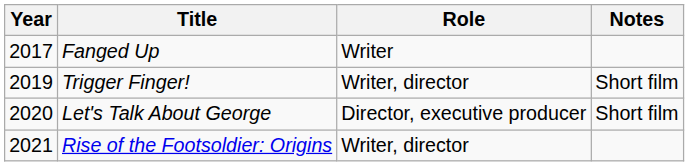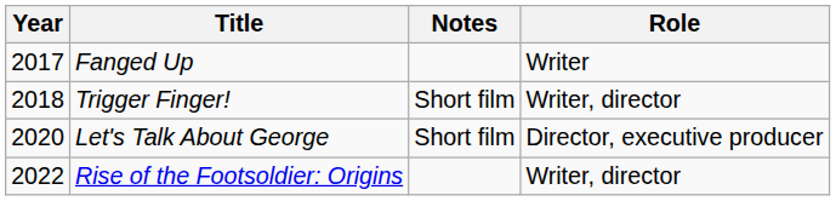columns swapped: Role <-> Notes
Trigger Finger! | Year: 2019 -> 2018
Rise of the Footsoldier: Origins | Year: 2021 -> 2022
